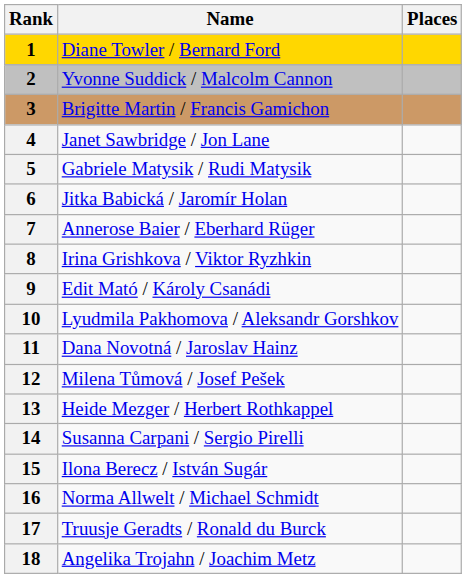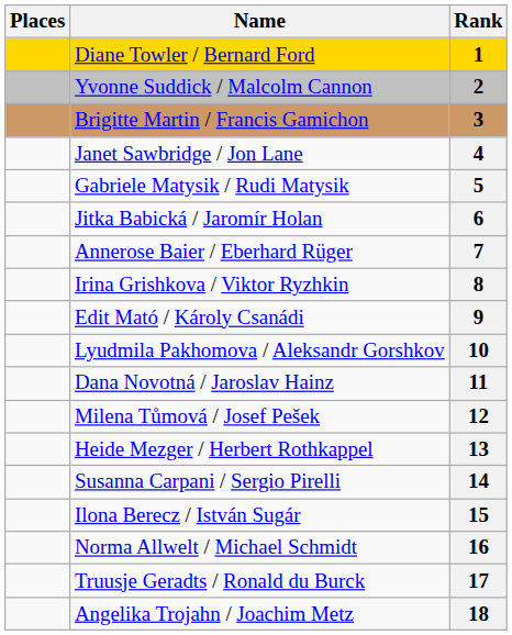columns swapped: Rank <-> Places
